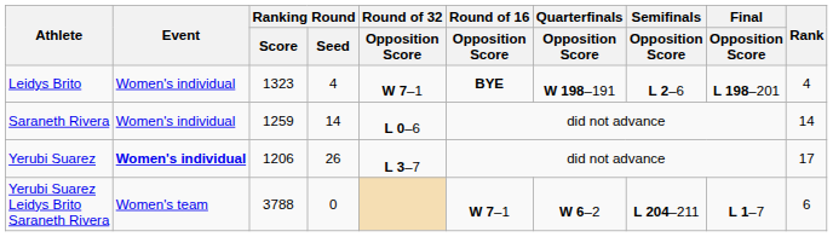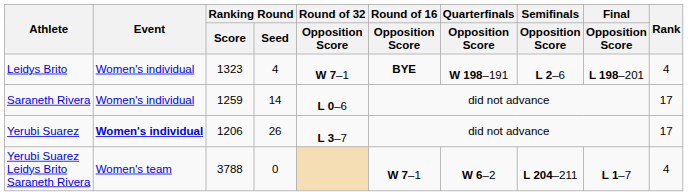Saraneth Rivera | Rank: 14 -> 17
Yerubi Suarez Leidys Brito Saraneth Rivera | Rank: 6 -> 4
